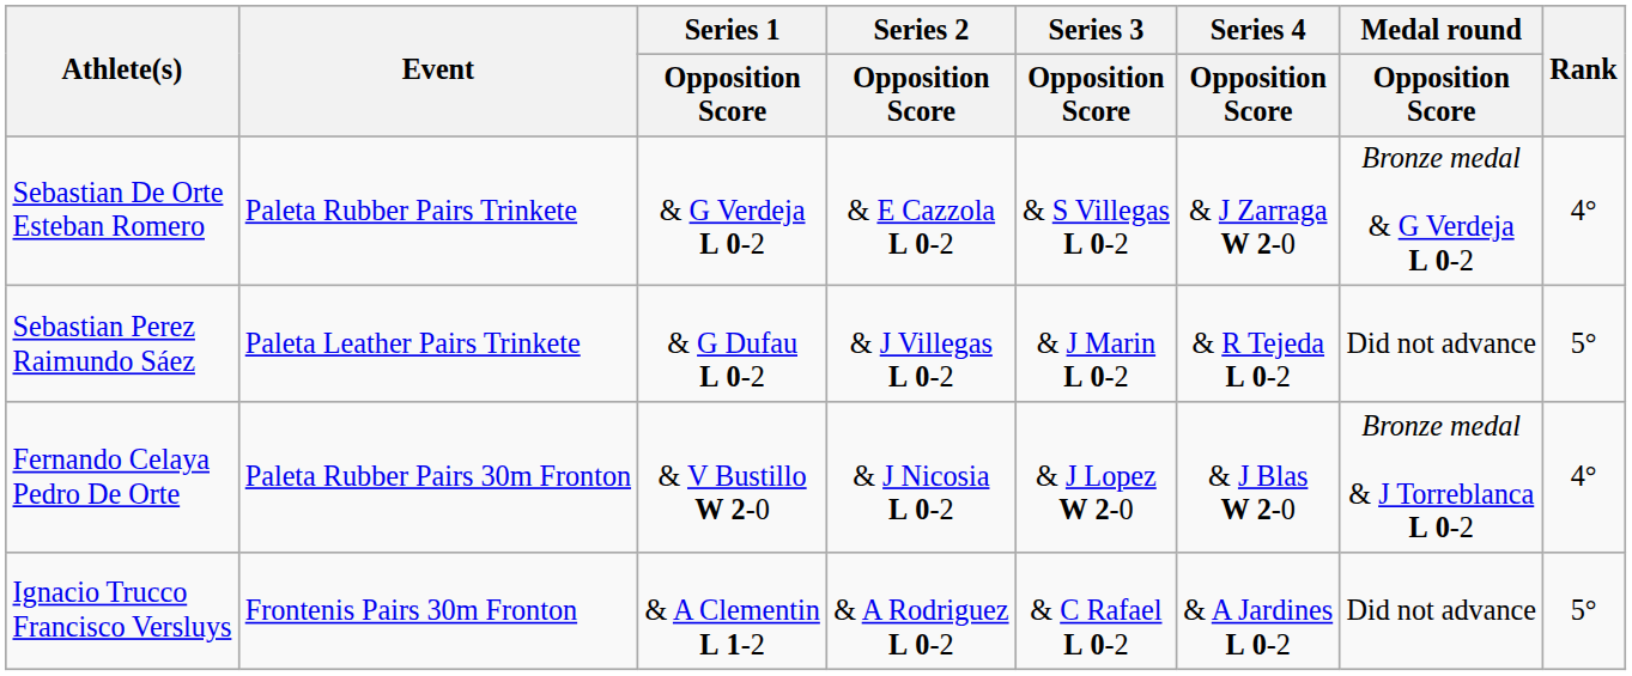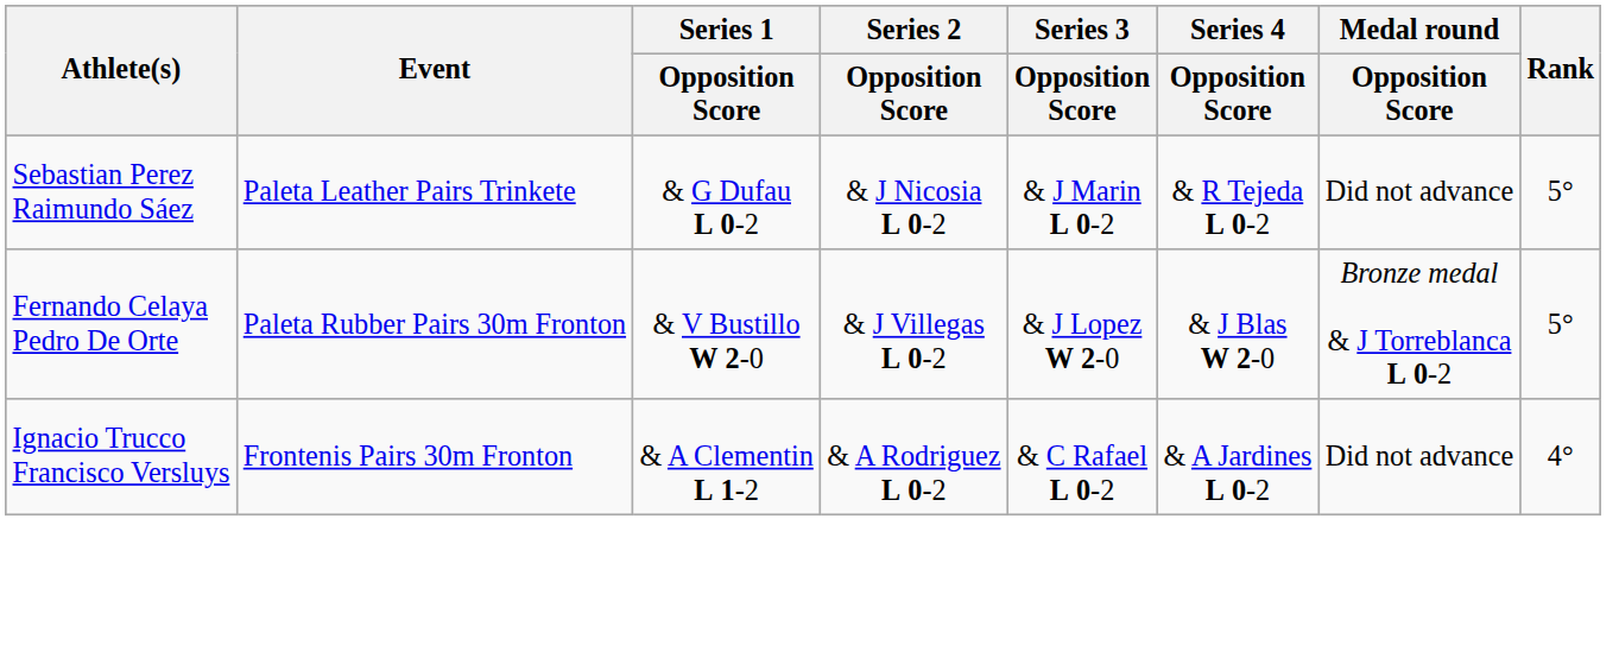- row: Sebastian De Orte Esteban Romero | Paleta Rubber Pairs Trinkete | & G Verdeja L 0-2 | & E Cazzola L 0-2 | & S Villegas L 0-2 | & J Zarraga W 2-0 | Bronze medal & G Verdeja L 0-2 | 4°
Sebastian Perez Raimundo Sáez | Series 2 / Opposition Score: & J Villegas L 0-2 -> & J Nicosia L 0-2
Fernando Celaya Pedro De Orte | Series 2 / Opposition Score: & J Nicosia L 0-2 -> & J Villegas L 0-2
Fernando Celaya Pedro De Orte | Rank: 4° -> 5°
Ignacio Trucco Francisco Versluys | Rank: 5° -> 4°
